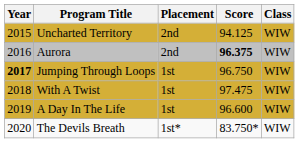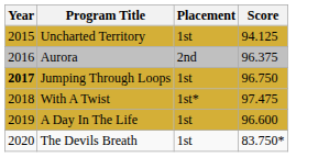- column: Class | WIW | WIW | WIW | WIW | WIW | WIW
Uncharted Territory | Placement: 2nd -> 1st
Aurora | Score: bold -> normal
With A Twist | Placement: 1st -> 1st*
The Devils Breath | Placement: 1st* -> 1st
